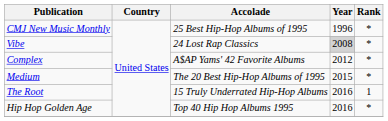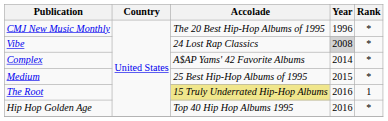CMJ New Music Monthly | Accolade: 25 Best Hip-Hop Albums of 1995 -> The 20 Best Hip-Hop Albums of 1995
Complex | Year: 2012 -> 2014
Medium | Accolade: The 20 Best Hip-Hop Albums of 1995 -> 25 Best Hip-Hop Albums of 1995
The Root | Accolade: no background -> khaki background
